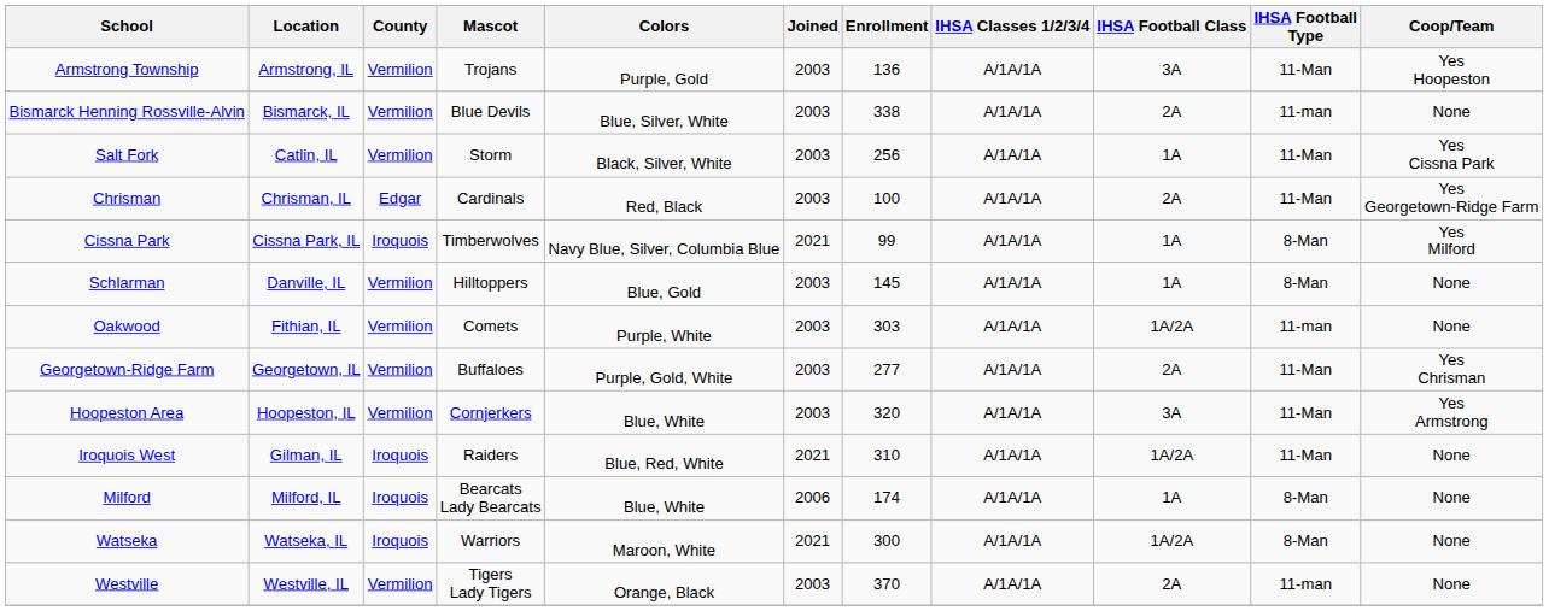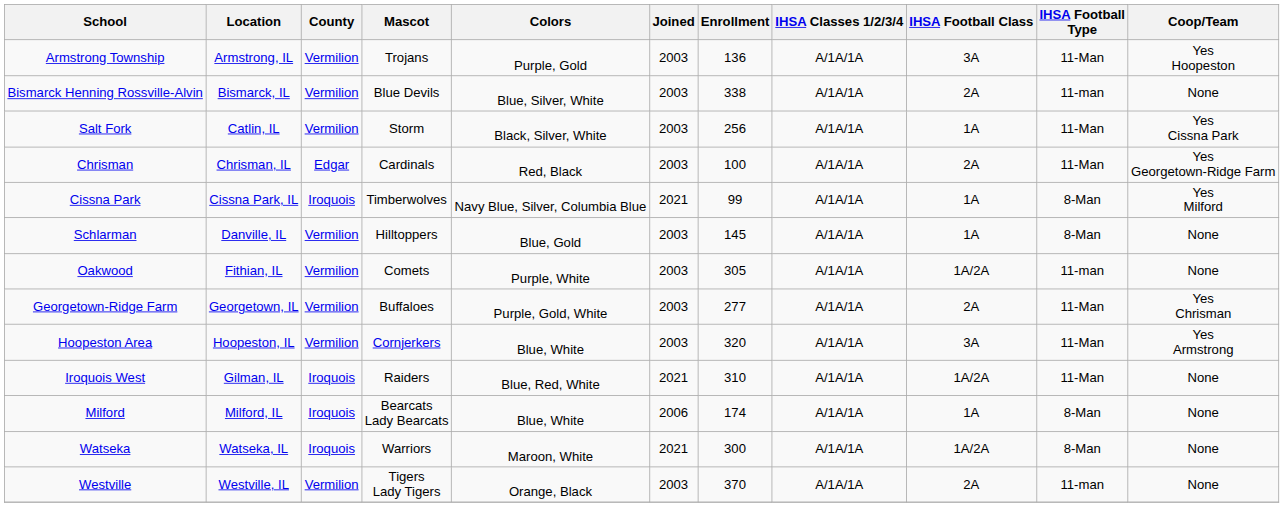Oakwood | Enrollment: 303 -> 305
